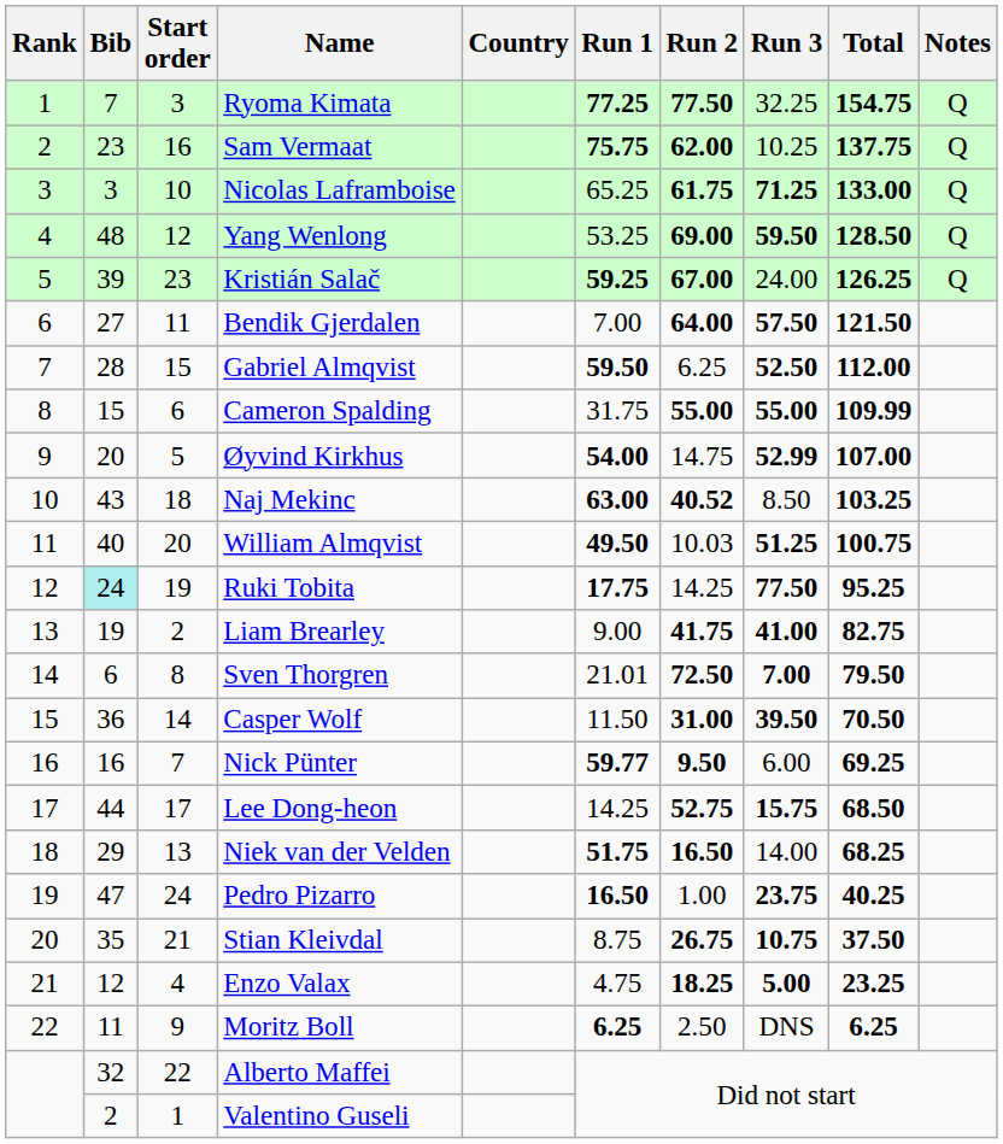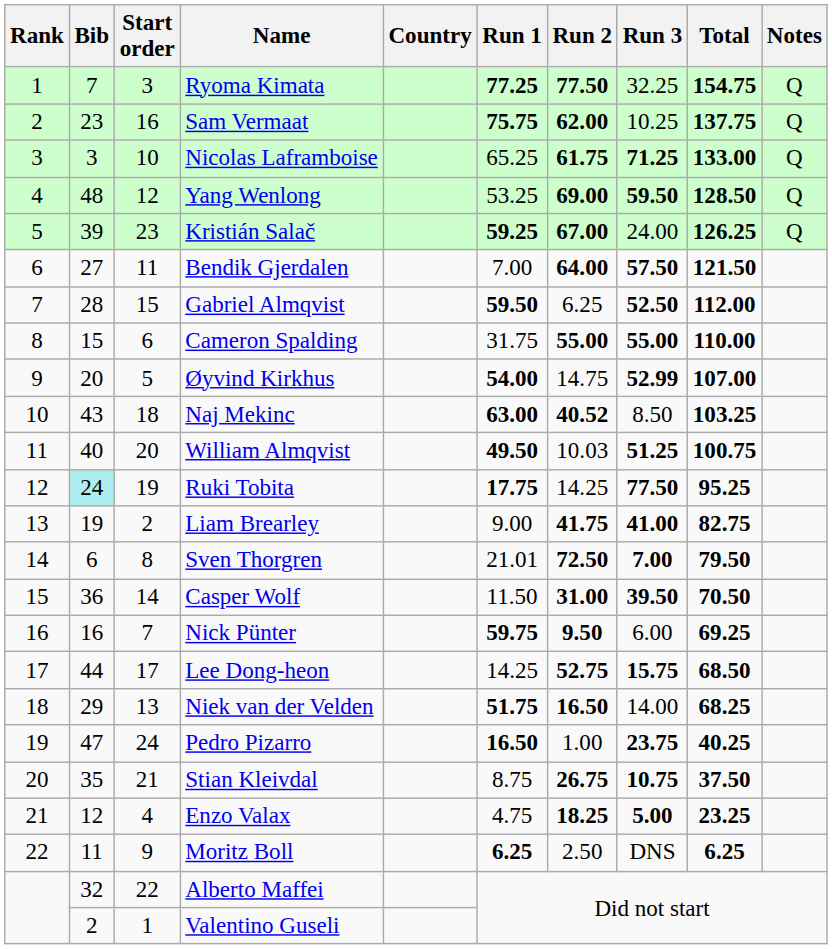Cameron Spalding | Total: 109.99 -> 110.00
Nick Pünter | Run 1: 59.77 -> 59.75
